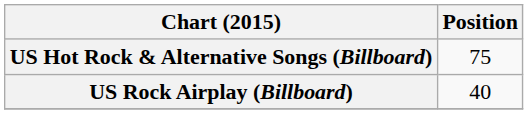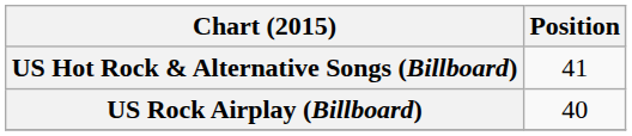US Hot Rock & Alternative Songs (Billboard) | Position: 75 -> 41
